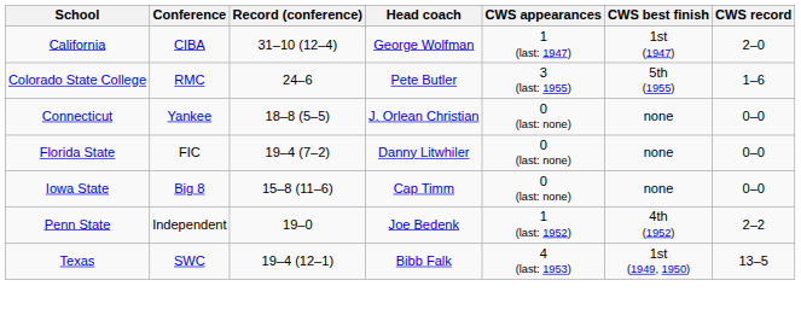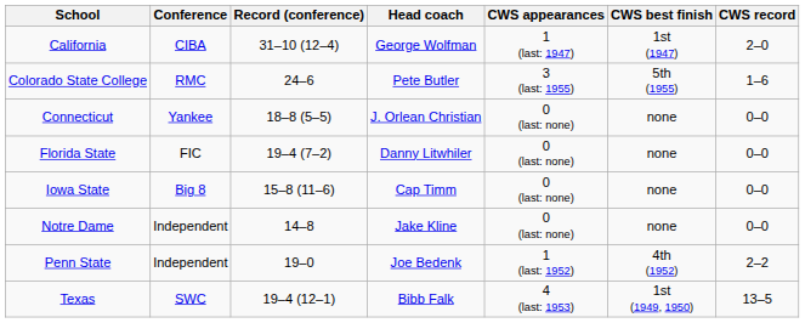+ row: Notre Dame | Independent | 14–8 | Jake Kline | 0 (last: none) | none | 0–0
